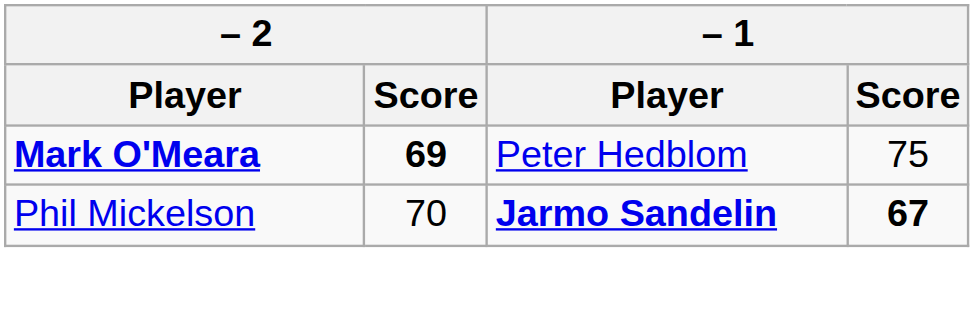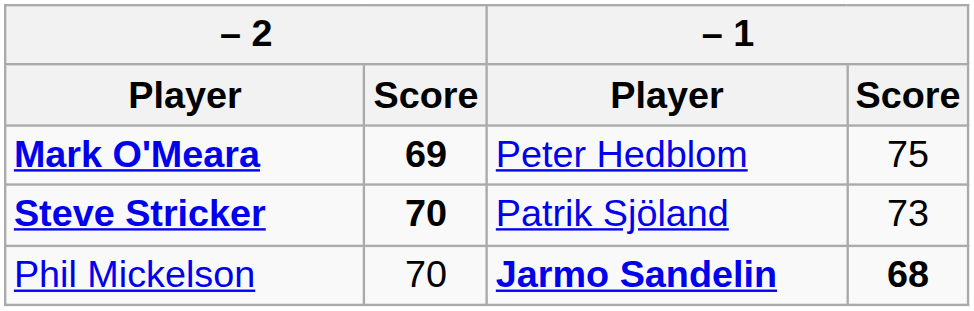+ row: Steve Stricker | 70 | Patrik Sjöland | 73
Phil Mickelson | – 1 / Score: 67 -> 68
